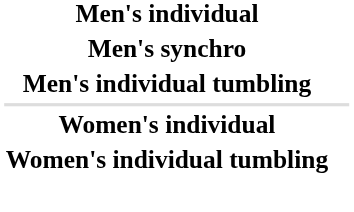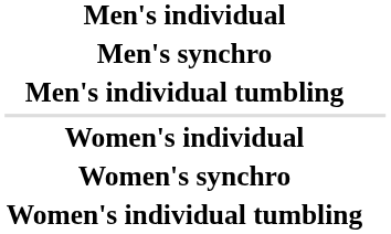+ row: Women's synchro
